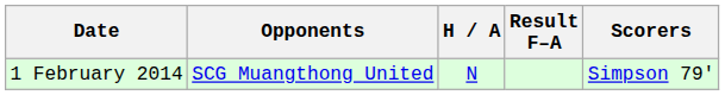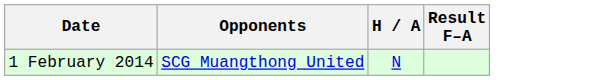- column: Scorers | Simpson 79'
